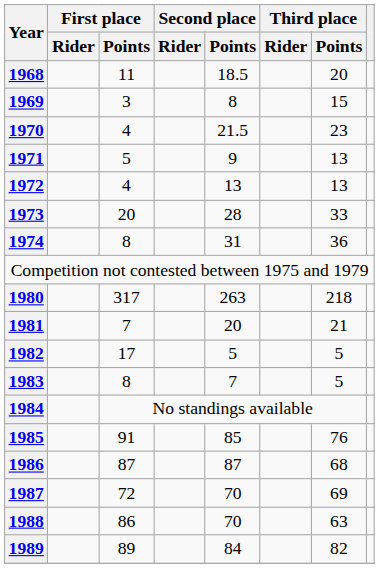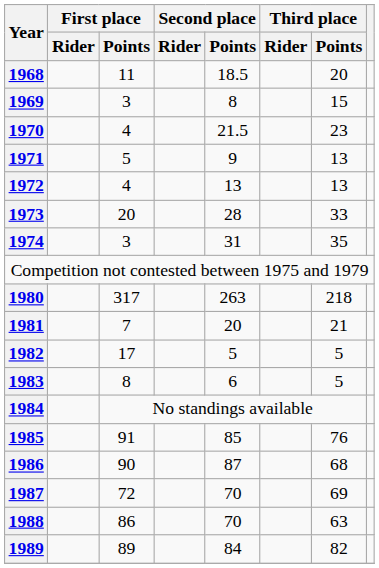1974 | First place / Points: 8 -> 3
1974 | Third place / Points: 36 -> 35
1983 | Second place / Points: 7 -> 6
1986 | First place / Points: 87 -> 90
